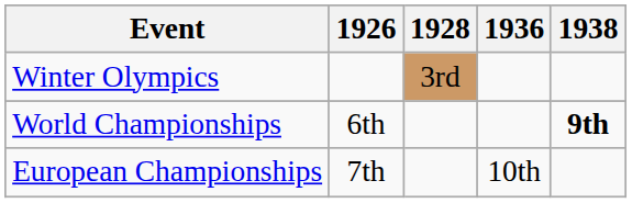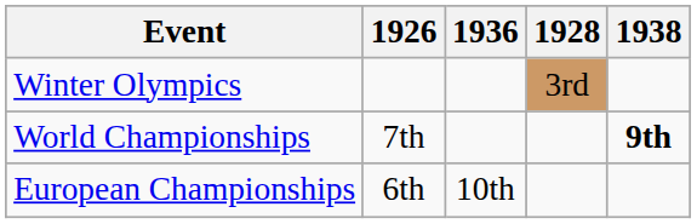columns swapped: 1928 <-> 1936
World Championships | 1926: 6th -> 7th
European Championships | 1926: 7th -> 6th
